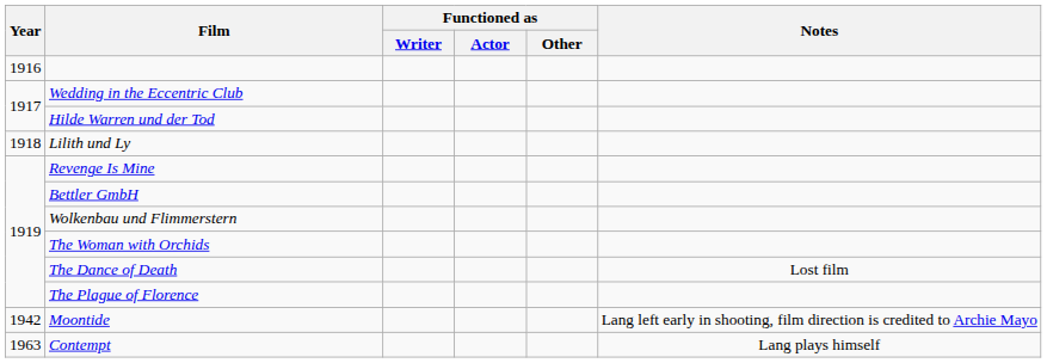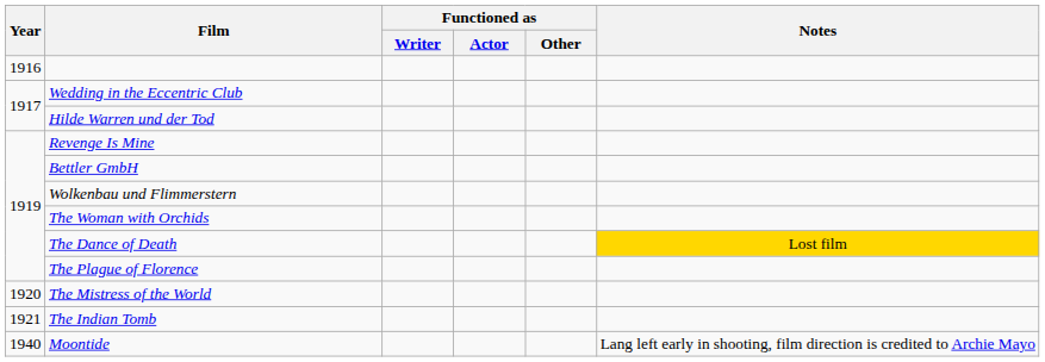- row: 1918 | Lilith und Ly
The Dance of Death | Notes: no background -> gold background
+ row: 1920 | The Mistress of the World
+ row: 1921 | The Indian Tomb
Moontide | Year: 1942 -> 1940
- row: 1963 | Contempt | Lang plays himself
